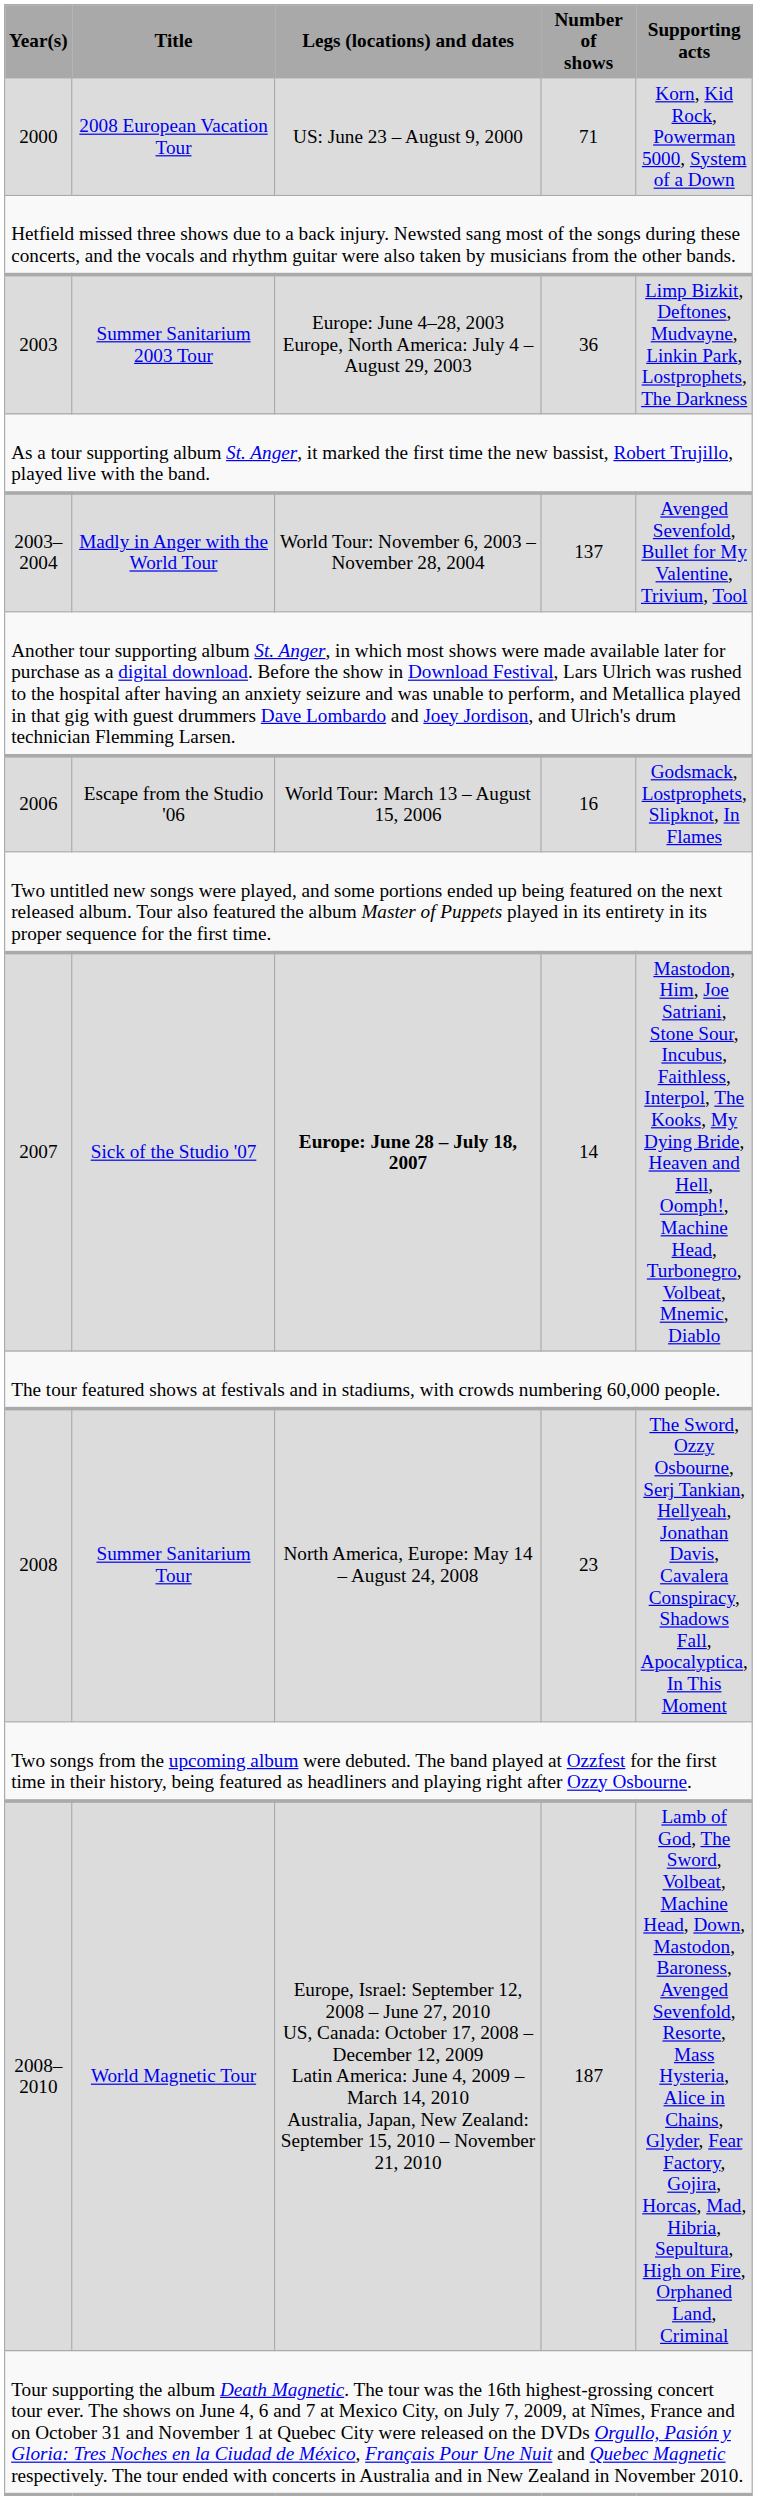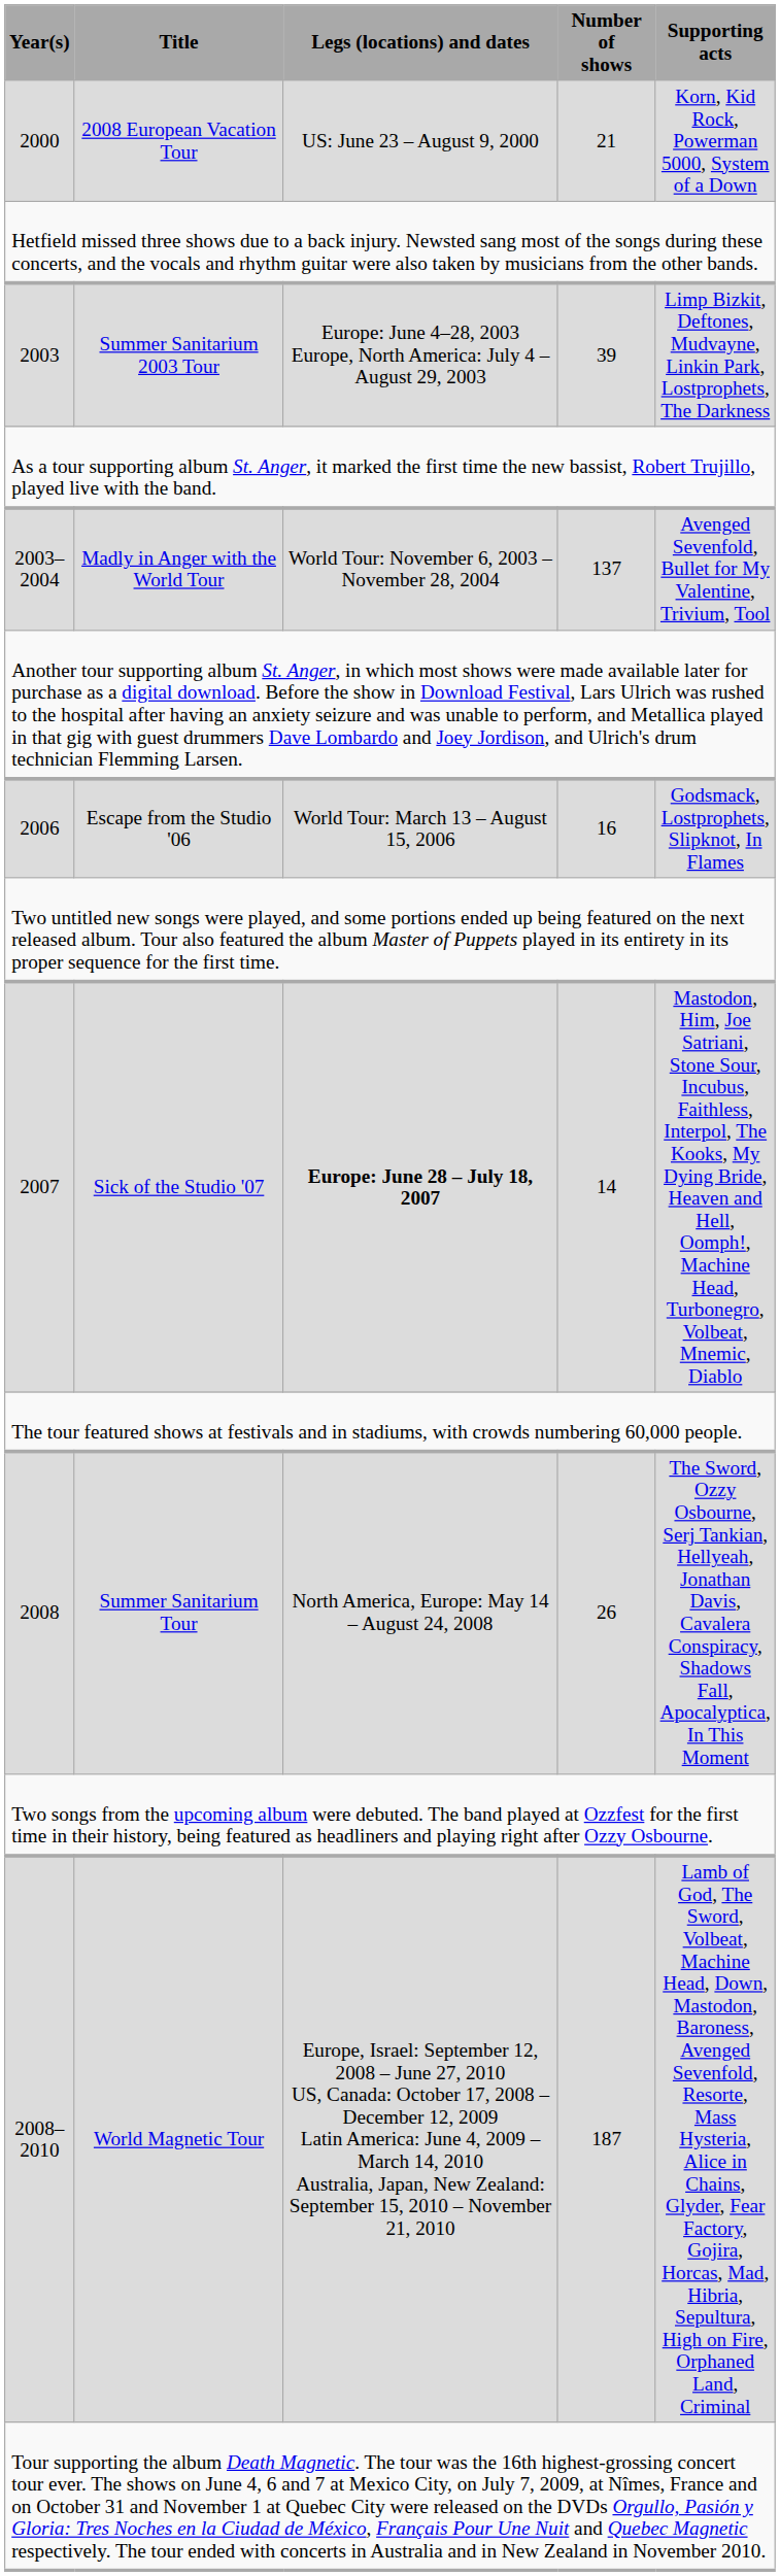2000 | Number of shows: 71 -> 21
2003 | Number of shows: 36 -> 39
2008 | Number of shows: 23 -> 26
